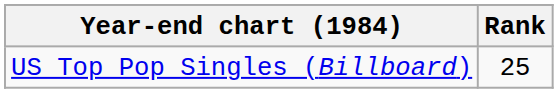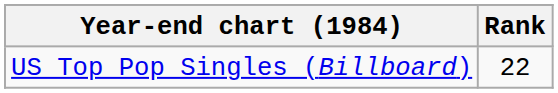US Top Pop Singles (Billboard) | Rank: 25 -> 22
